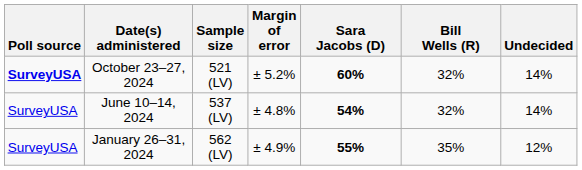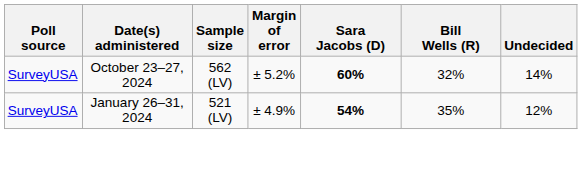October 23–27, 2024 | Poll source: bold -> normal
October 23–27, 2024 | Sample size: 521 (LV) -> 562 (LV)
- row: SurveyUSA | June 10–14, 2024 | 537 (LV) | ± 4.8% | 54% | 32% | 14%
January 26–31, 2024 | Sample size: 562 (LV) -> 521 (LV)
January 26–31, 2024 | Sara Jacobs (D): 55% -> 54%
